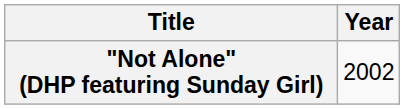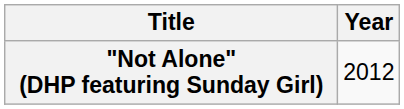"Not Alone" (DHP featuring Sunday Girl) | Year: 2002 -> 2012
